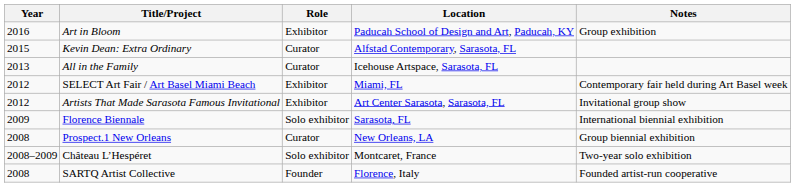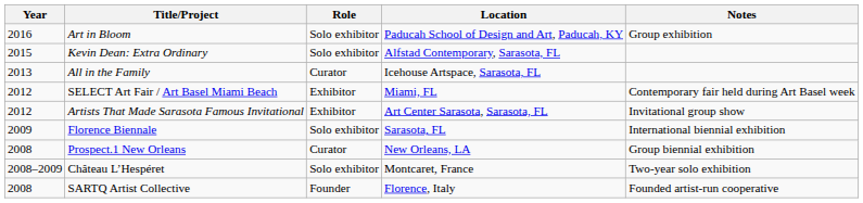Art in Bloom | Role: Exhibitor -> Solo exhibitor
Kevin Dean: Extra Ordinary | Role: Curator -> Solo exhibitor
